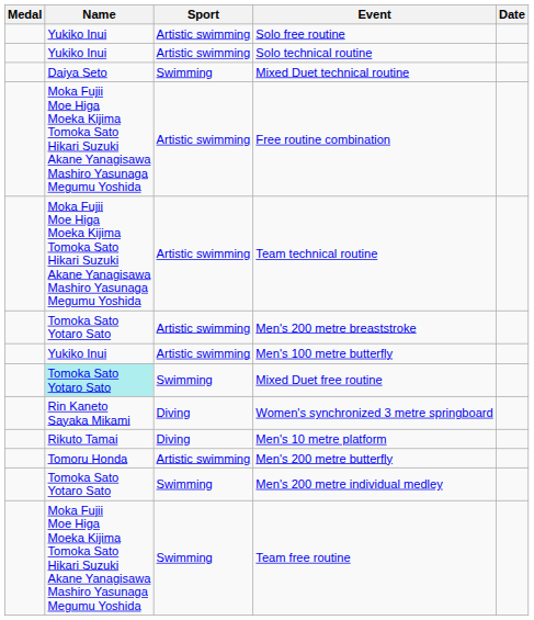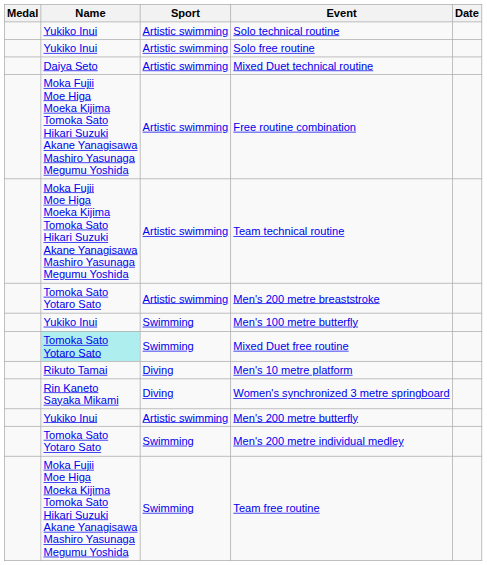rows swapped: Solo technical routine <-> Solo free routine
Mixed Duet technical routine | Sport: Swimming -> Artistic swimming
Men's 100 metre butterfly | Sport: Artistic swimming -> Swimming
rows swapped: Women's synchronized 3 metre springboard <-> Men's 10 metre platform
Men's 200 metre butterfly | Name: Tomoru Honda -> Yukiko Inui
